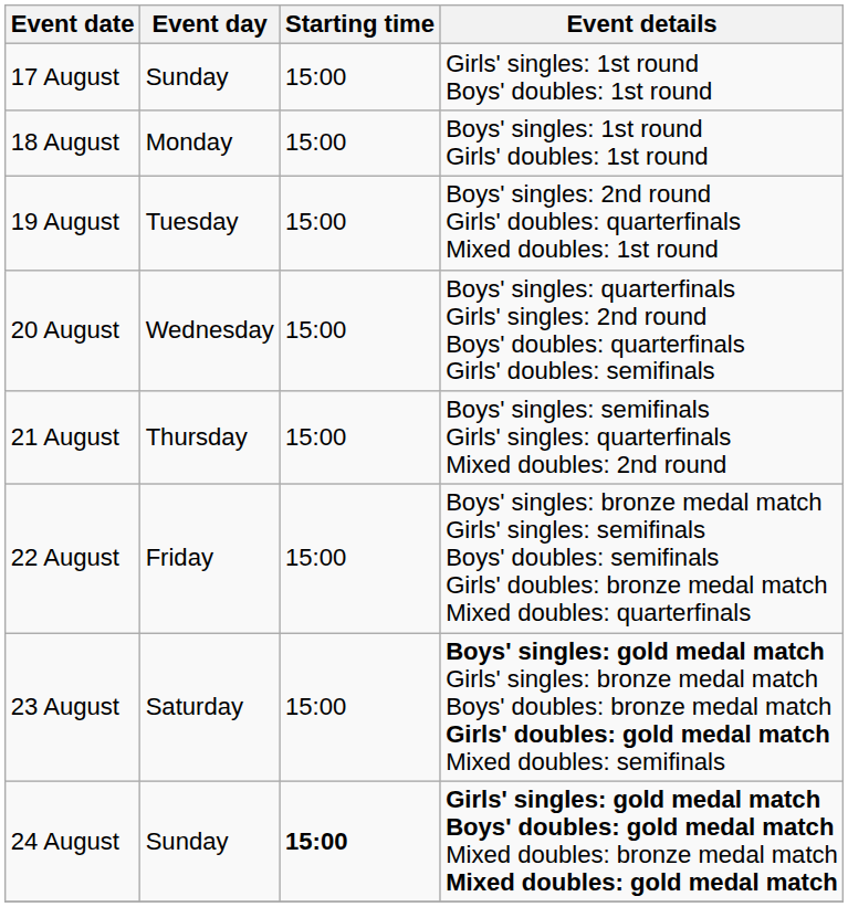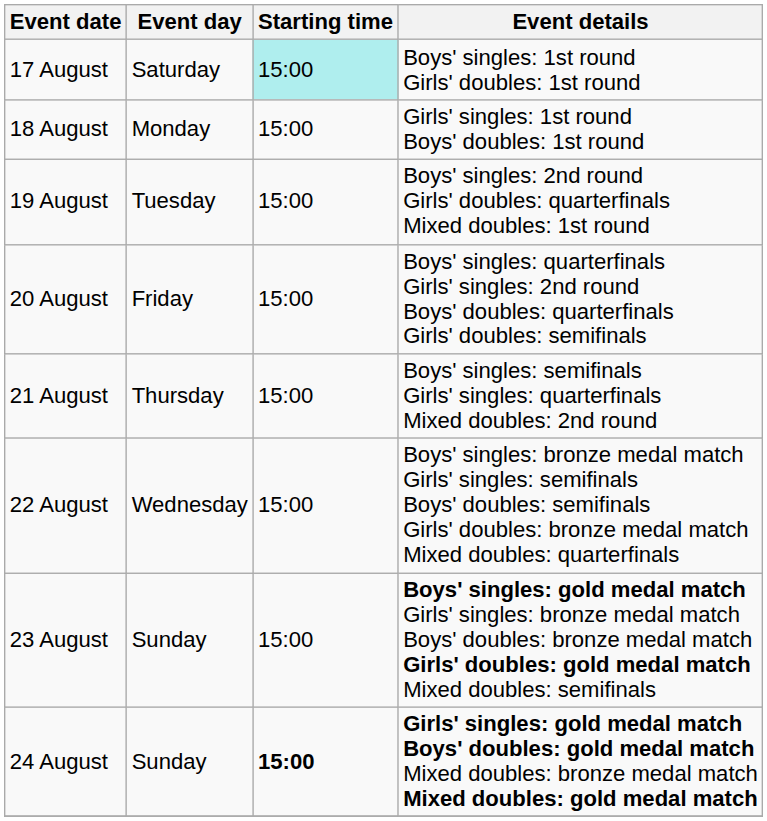17 August | Event day: Sunday -> Saturday
17 August | Starting time: no background -> paleturquoise background
17 August | Event details: Girls' singles: 1st round Boys' doubles: 1st round -> Boys' singles: 1st round Girls' doubles: 1st round
18 August | Event details: Boys' singles: 1st round Girls' doubles: 1st round -> Girls' singles: 1st round Boys' doubles: 1st round
20 August | Event day: Wednesday -> Friday
22 August | Event day: Friday -> Wednesday
23 August | Event day: Saturday -> Sunday
